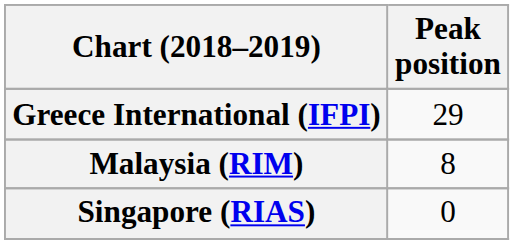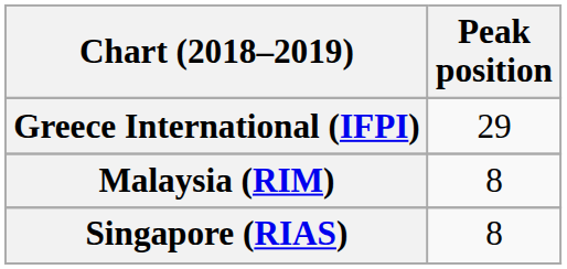Singapore (RIAS) | Peak position: 0 -> 8
